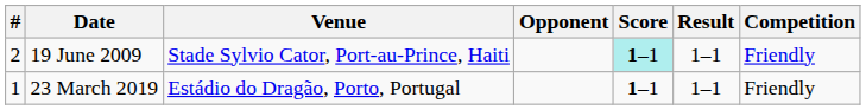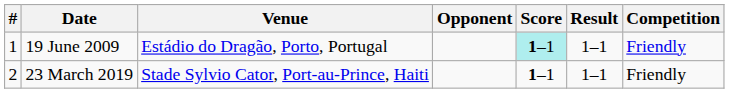19 June 2009 | #: 2 -> 1
19 June 2009 | Venue: Stade Sylvio Cator, Port-au-Prince, Haiti -> Estádio do Dragão, Porto, Portugal
23 March 2019 | #: 1 -> 2
23 March 2019 | Venue: Estádio do Dragão, Porto, Portugal -> Stade Sylvio Cator, Port-au-Prince, Haiti
